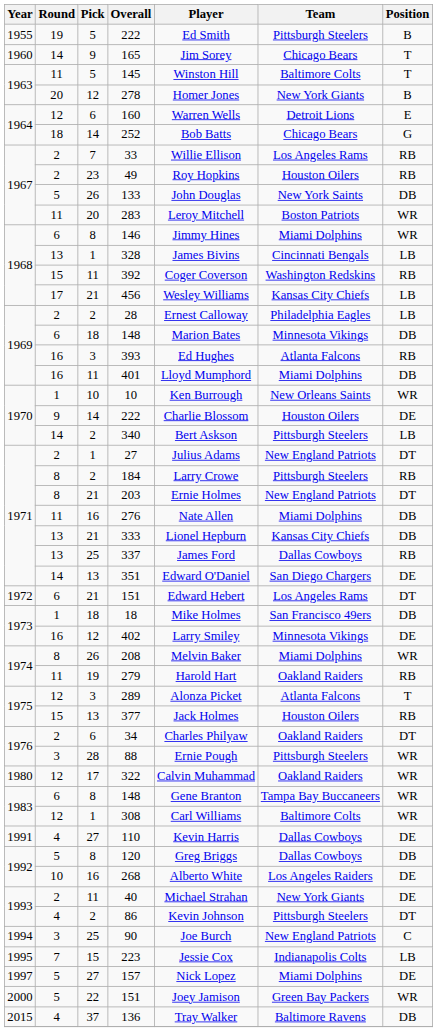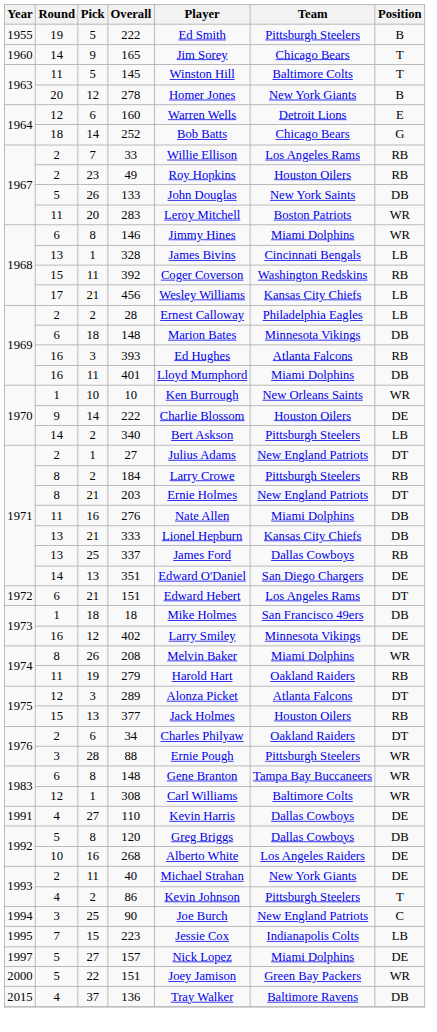289 | Position: T -> DT
- row: 1980 | 12 | 17 | 322 | Calvin Muhammad | Oakland Raiders | WR
86 | Position: DT -> T
